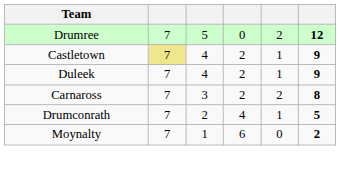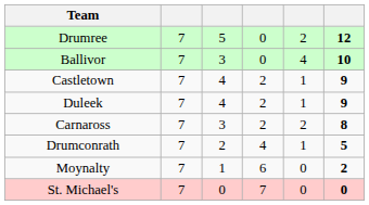+ row: Ballivor | 7 | 3 | 0 | 4 | 10
Castletown | column 2: khaki background -> no background
+ row: St. Michael's | 7 | 0 | 7 | 0 | 0
